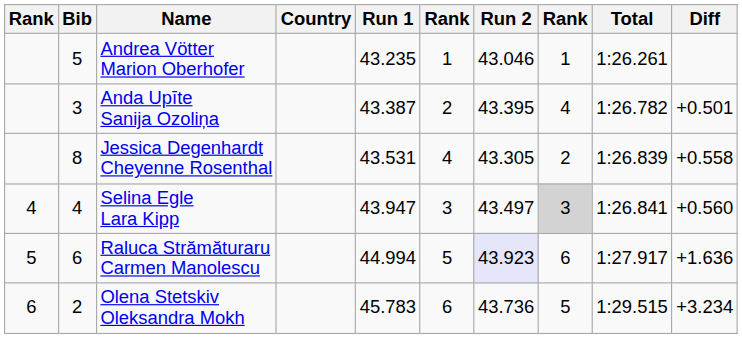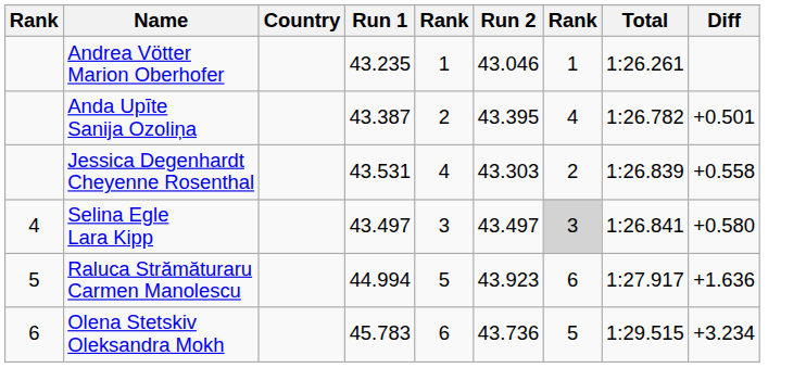- column: Bib | 5 | 3 | 8 | 4 | 6 | 2
Jessica Degenhardt Cheyenne Rosenthal | Run 2: 43.305 -> 43.303
Selina Egle Lara Kipp | Run 1: 43.947 -> 43.497
Selina Egle Lara Kipp | Diff: +0.560 -> +0.580
Raluca Strămăturaru Carmen Manolescu | Run 2: lavender background -> no background
